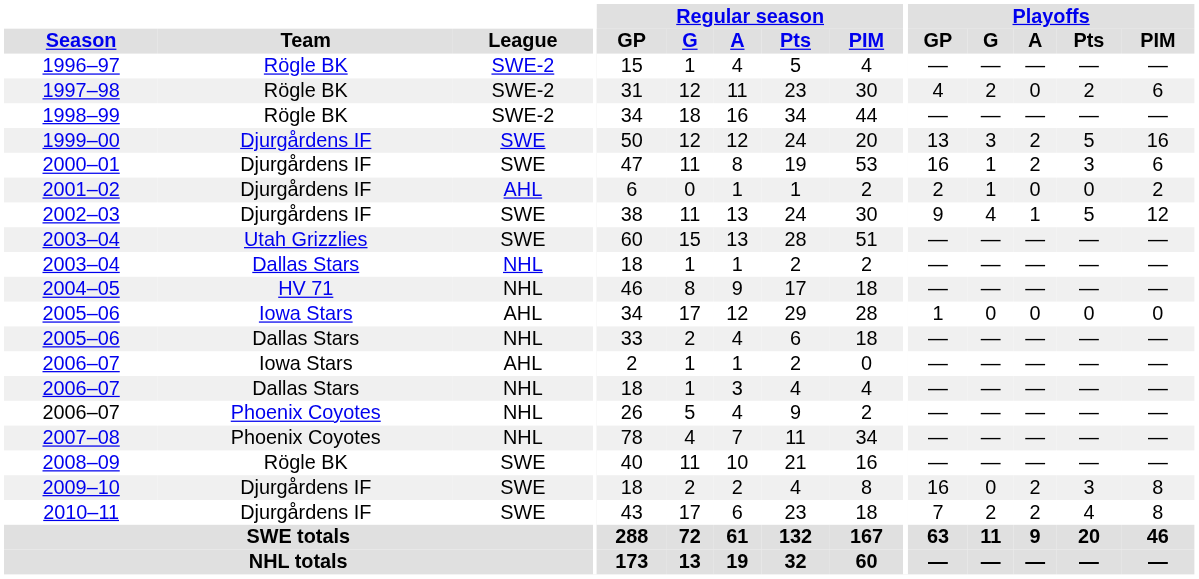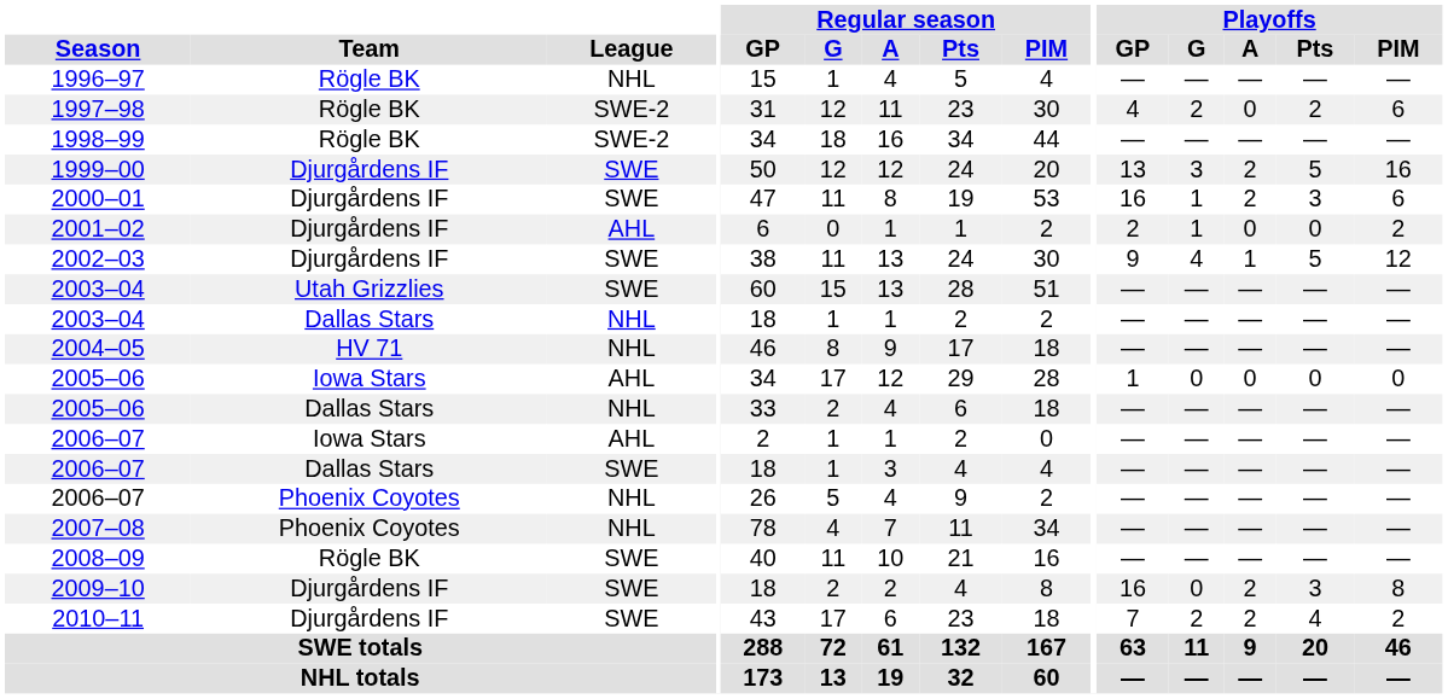1996–97 | League: SWE-2 -> NHL
2006–07 / Dallas Stars | League: NHL -> SWE
2010–11 | Playoffs / PIM: 8 -> 2
